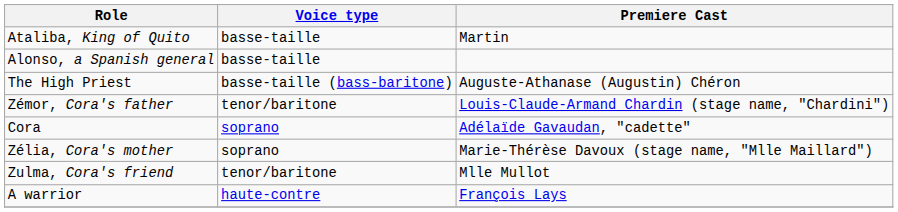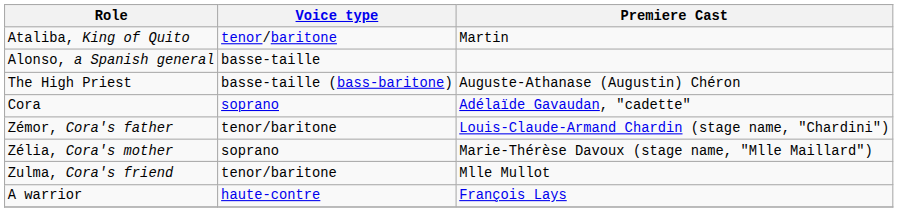Ataliba, King of Quito | Voice type: basse-taille -> tenor/baritone
rows swapped: Cora <-> Zémor, Cora's father
